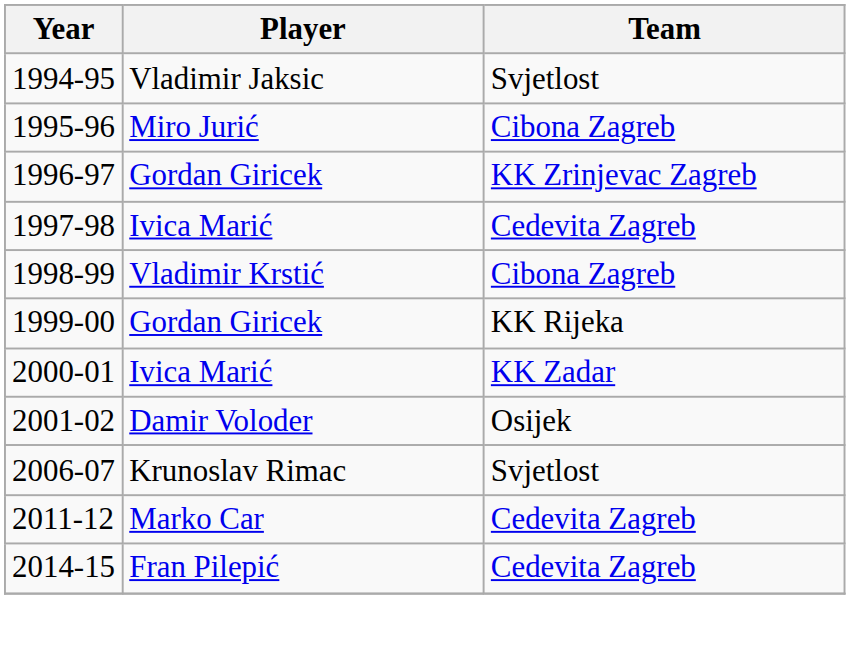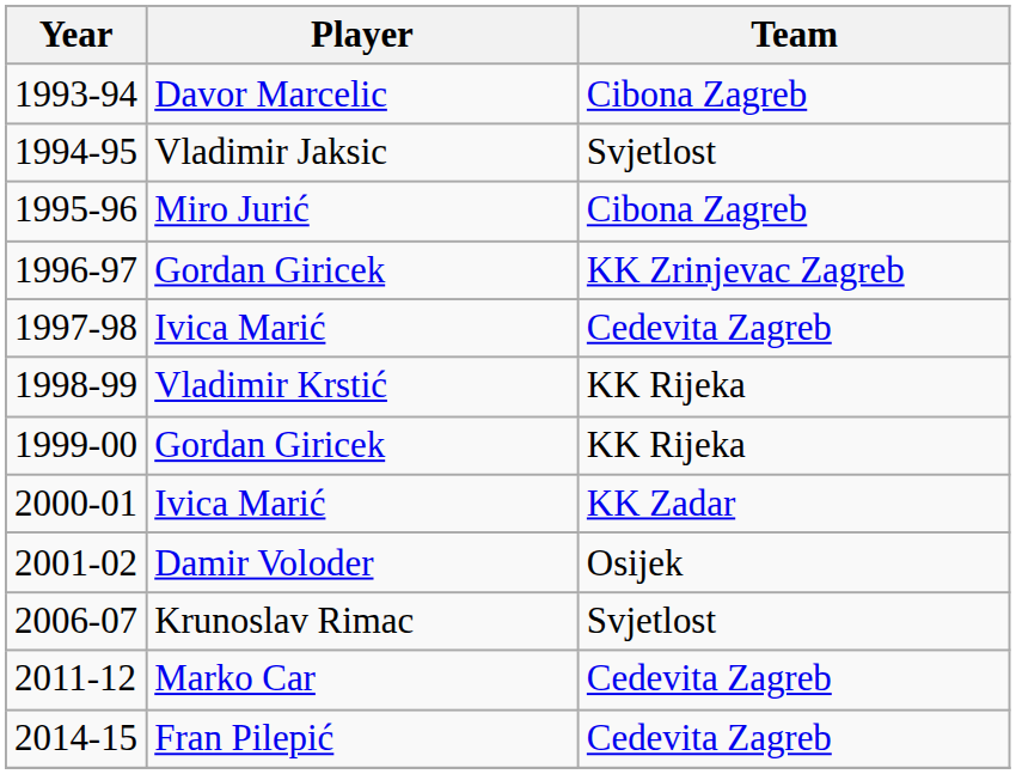+ row: 1993-94 | Davor Marcelic | Cibona Zagreb
1998-99 | Team: Cibona Zagreb -> KK Rijeka
